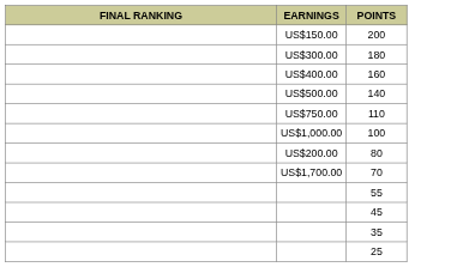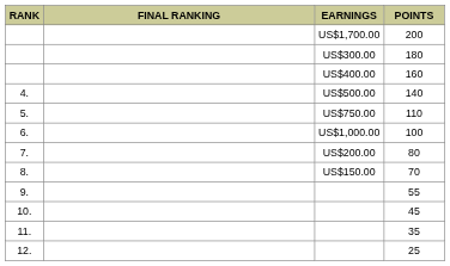+ column: RANK | 4. | 5. | 6. | 7. | 8. | 9. | 10. | 11. | 12.
200 | EARNINGS: US$150.00 -> US$1,700.00
70 | EARNINGS: US$1,700.00 -> US$150.00
